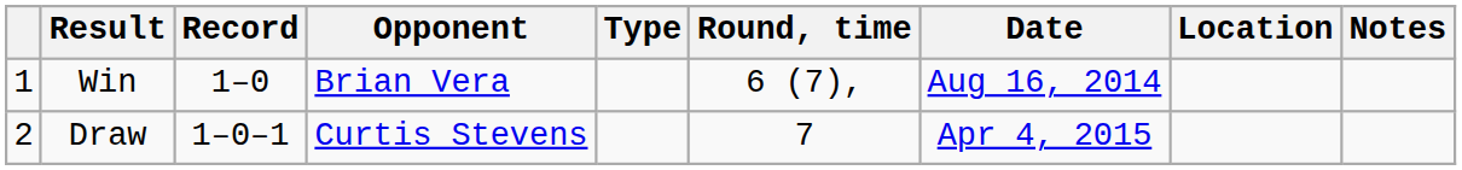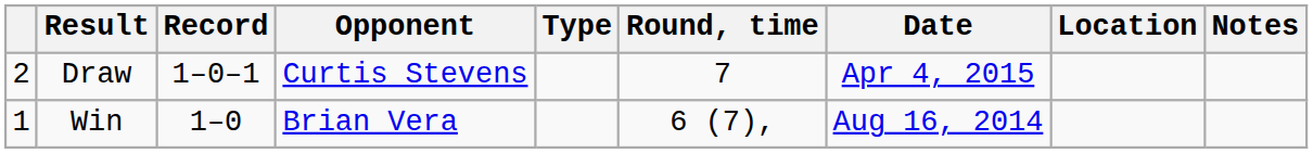rows swapped: Draw <-> Win
